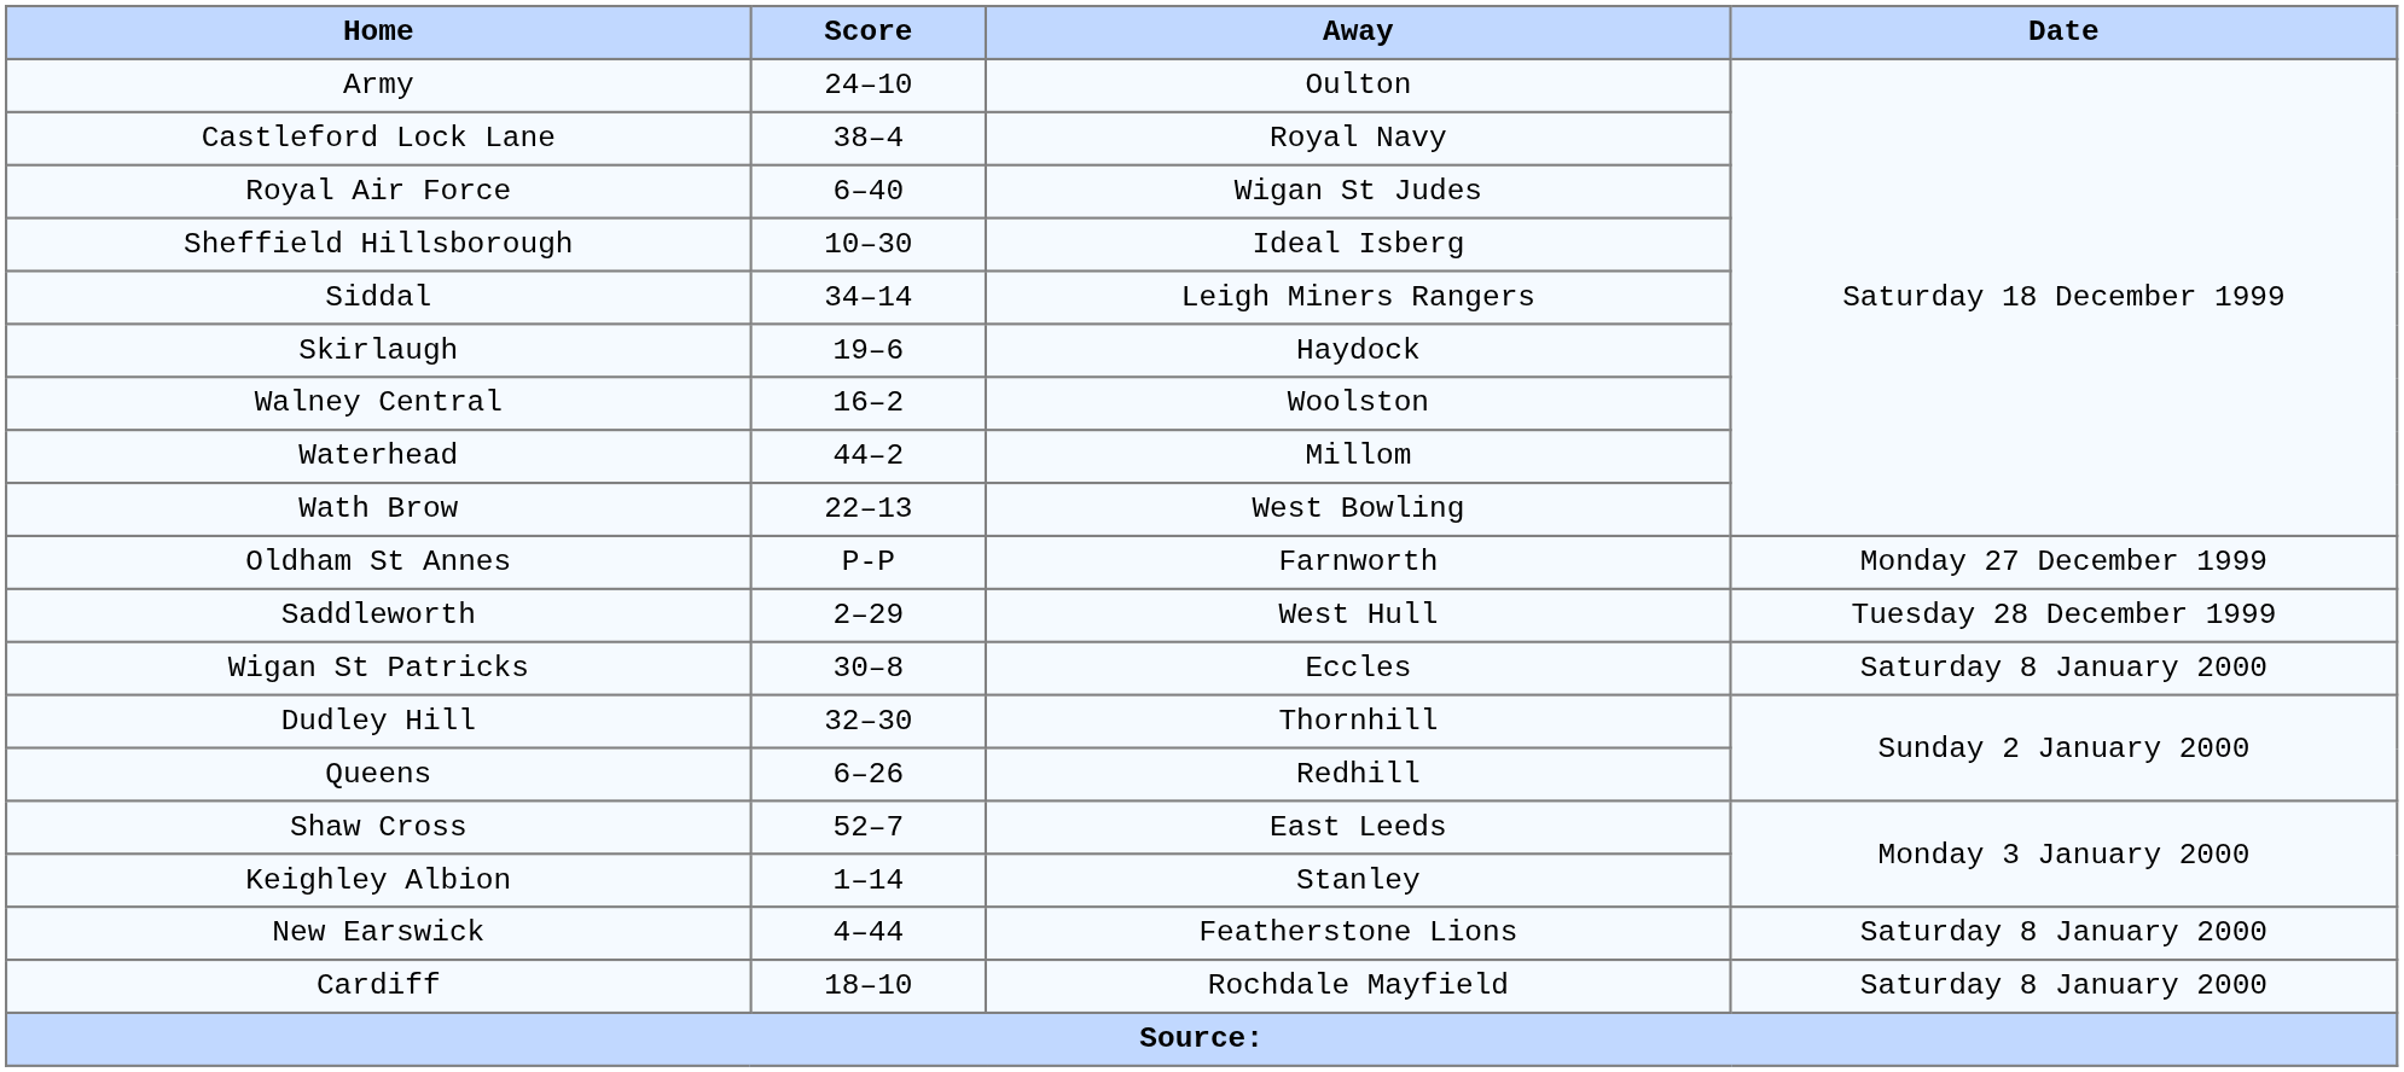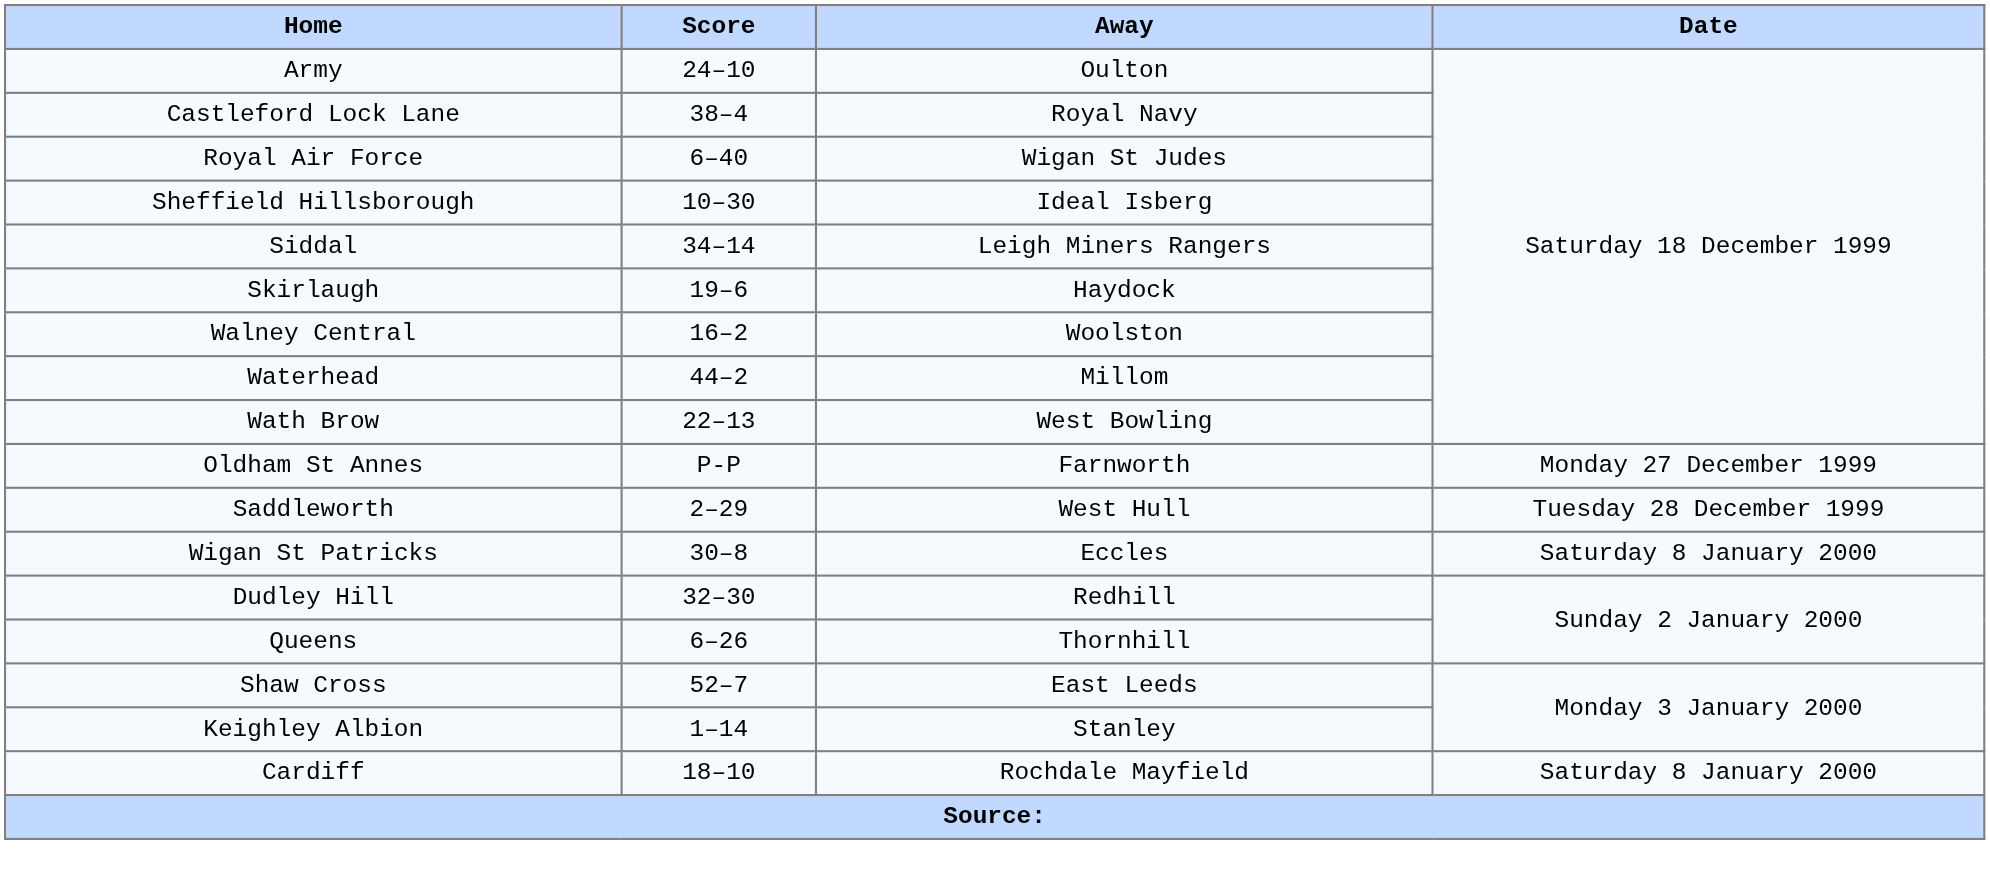Dudley Hill | Away: Thornhill -> Redhill
Queens | Away: Redhill -> Thornhill
- row: New Earswick | 4–44 | Featherstone Lions | Saturday 8 January 2000
